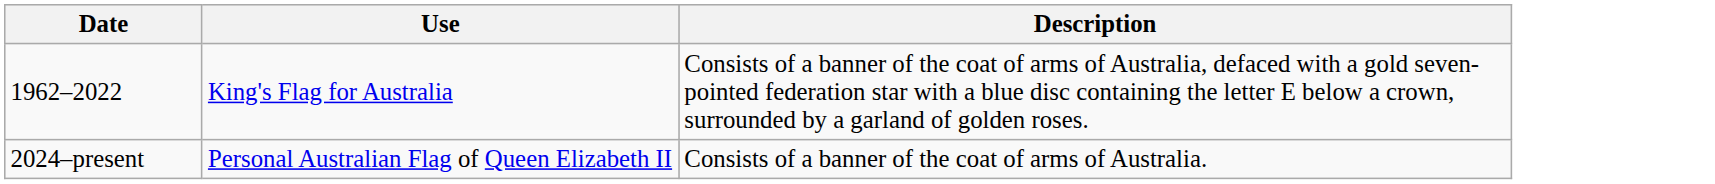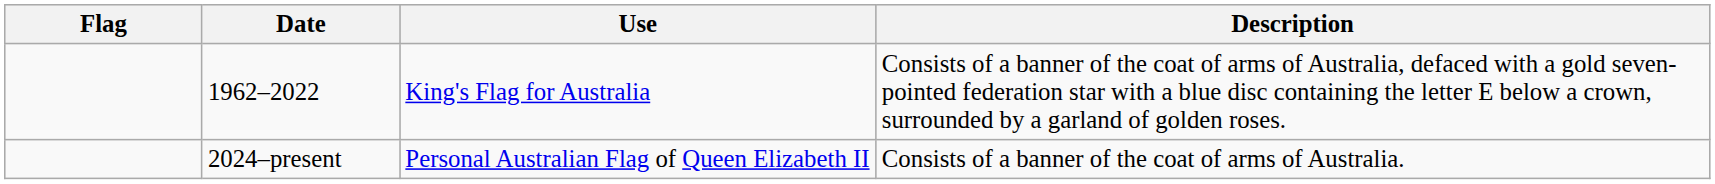+ column: Flag
